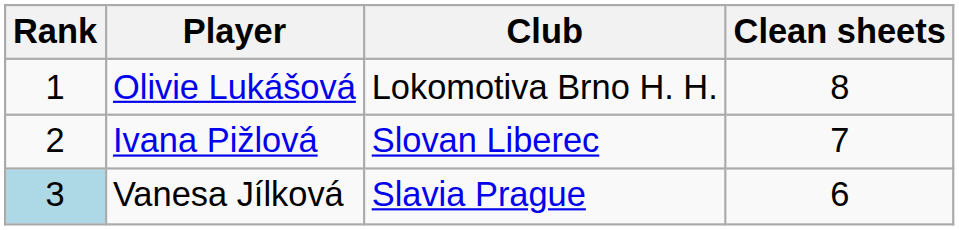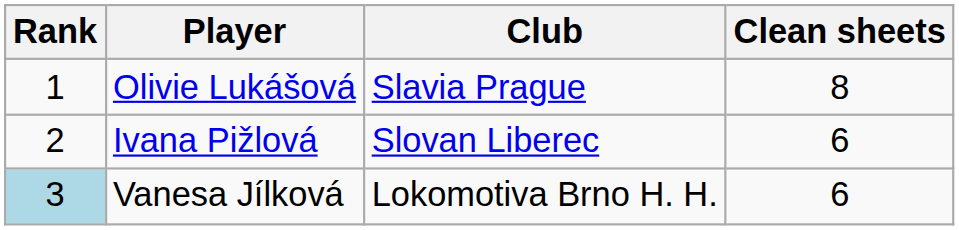Olivie Lukášová | Club: Lokomotiva Brno H. H. -> Slavia Prague
Ivana Pižlová | Clean sheets: 7 -> 6
Vanesa Jílková | Club: Slavia Prague -> Lokomotiva Brno H. H.
